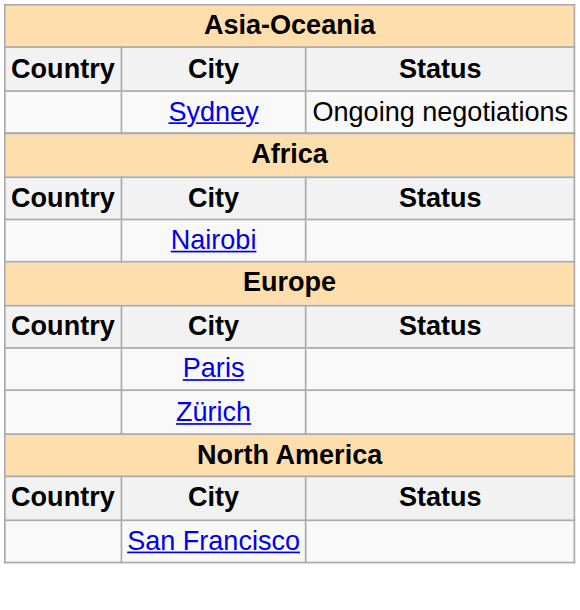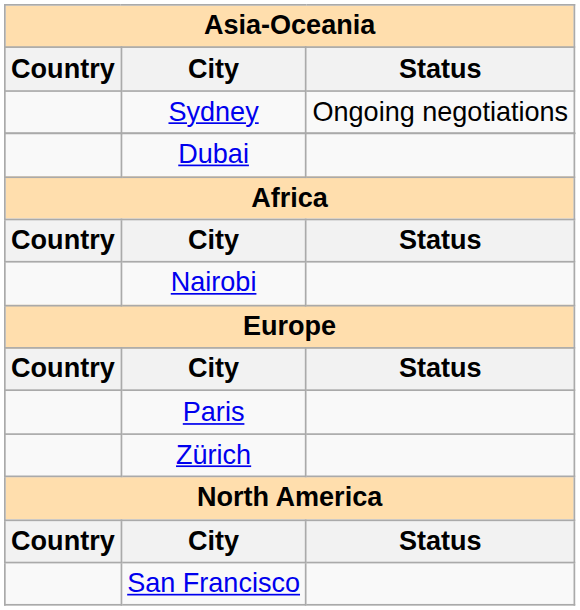+ row: Dubai
